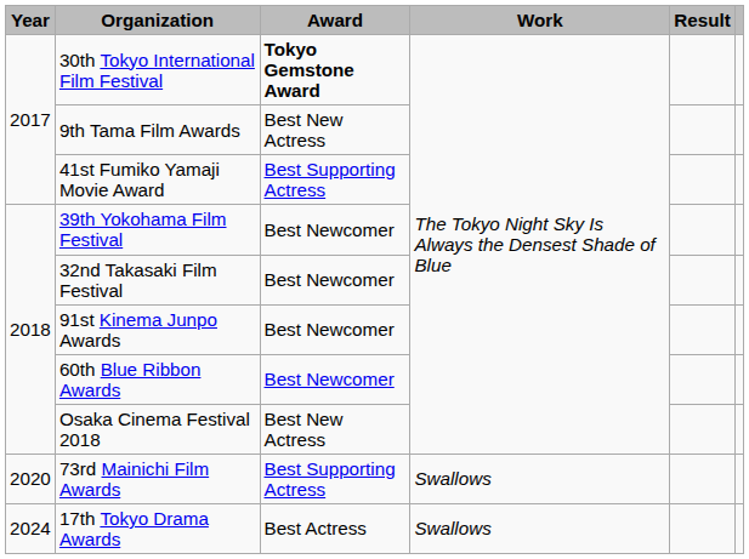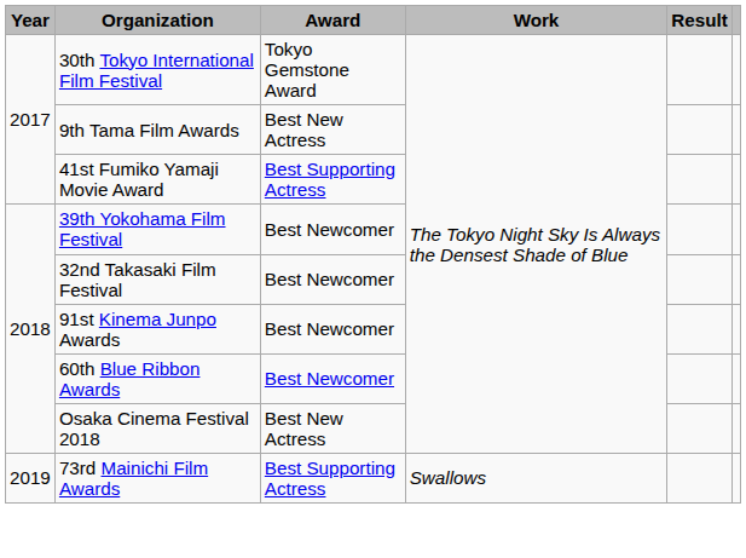30th Tokyo International Film Festival | Award: bold -> normal
73rd Mainichi Film Awards | Year: 2020 -> 2019
- row: 2024 | 17th Tokyo Drama Awards | Best Actress | Swallows
